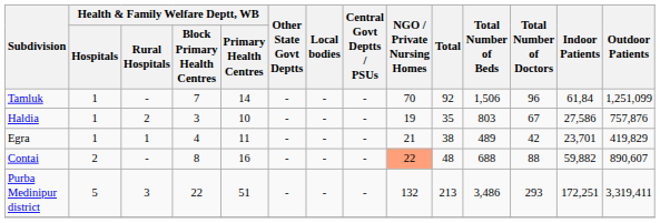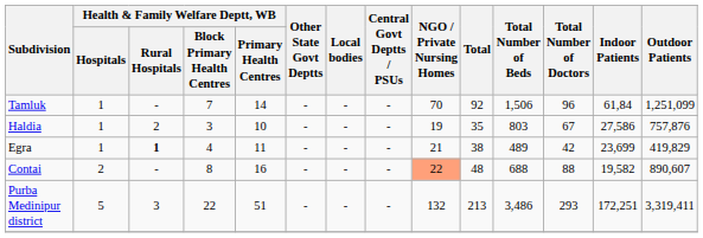Egra | Health & Family Welfare Deptt, WB / Rural Hospitals: normal -> bold
Egra | Indoor Patients: 23,701 -> 23,699
Contai | Indoor Patients: 59,882 -> 19,582
